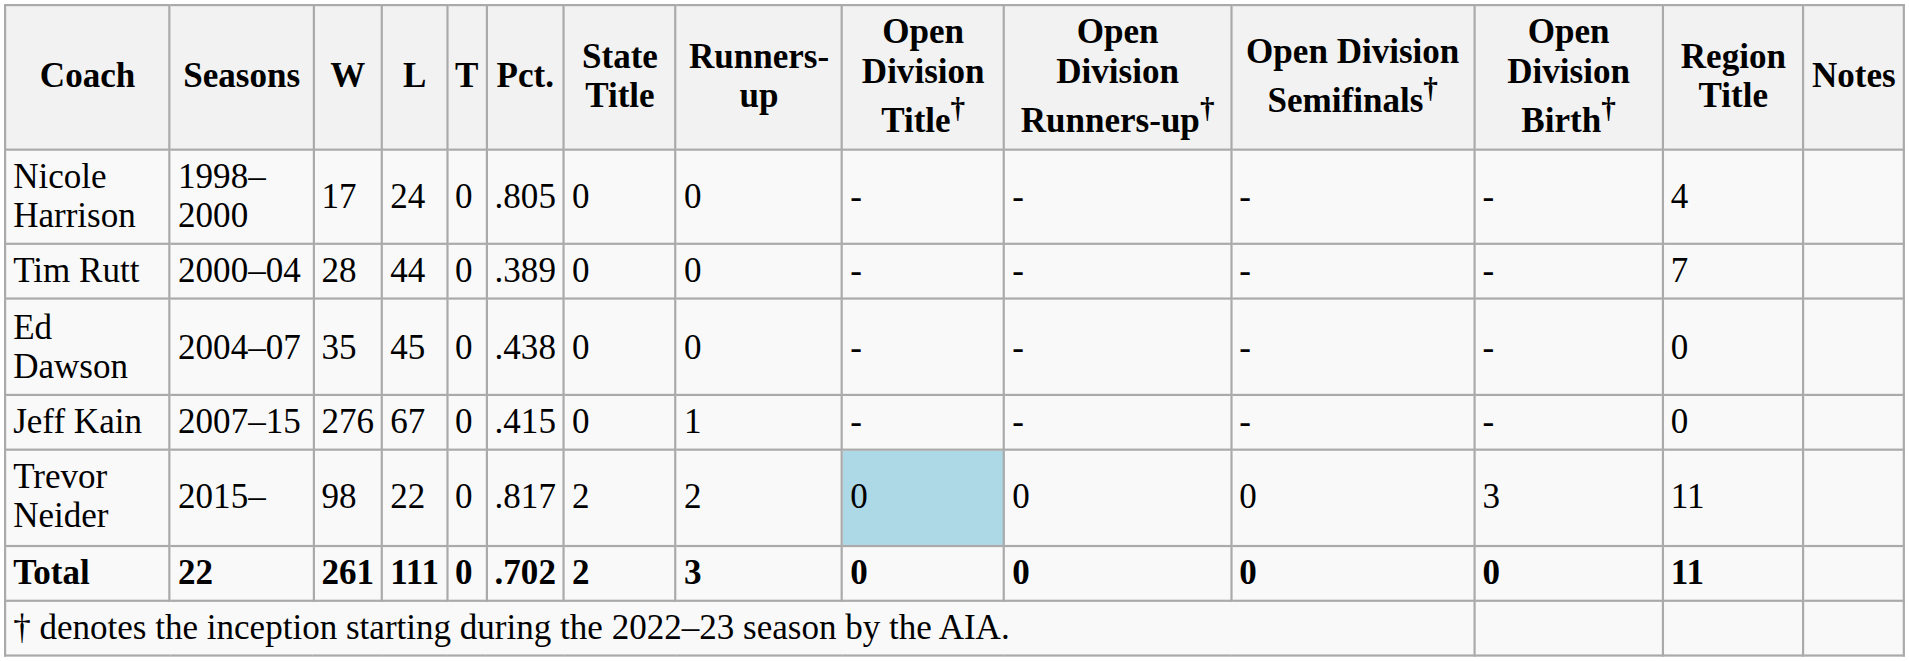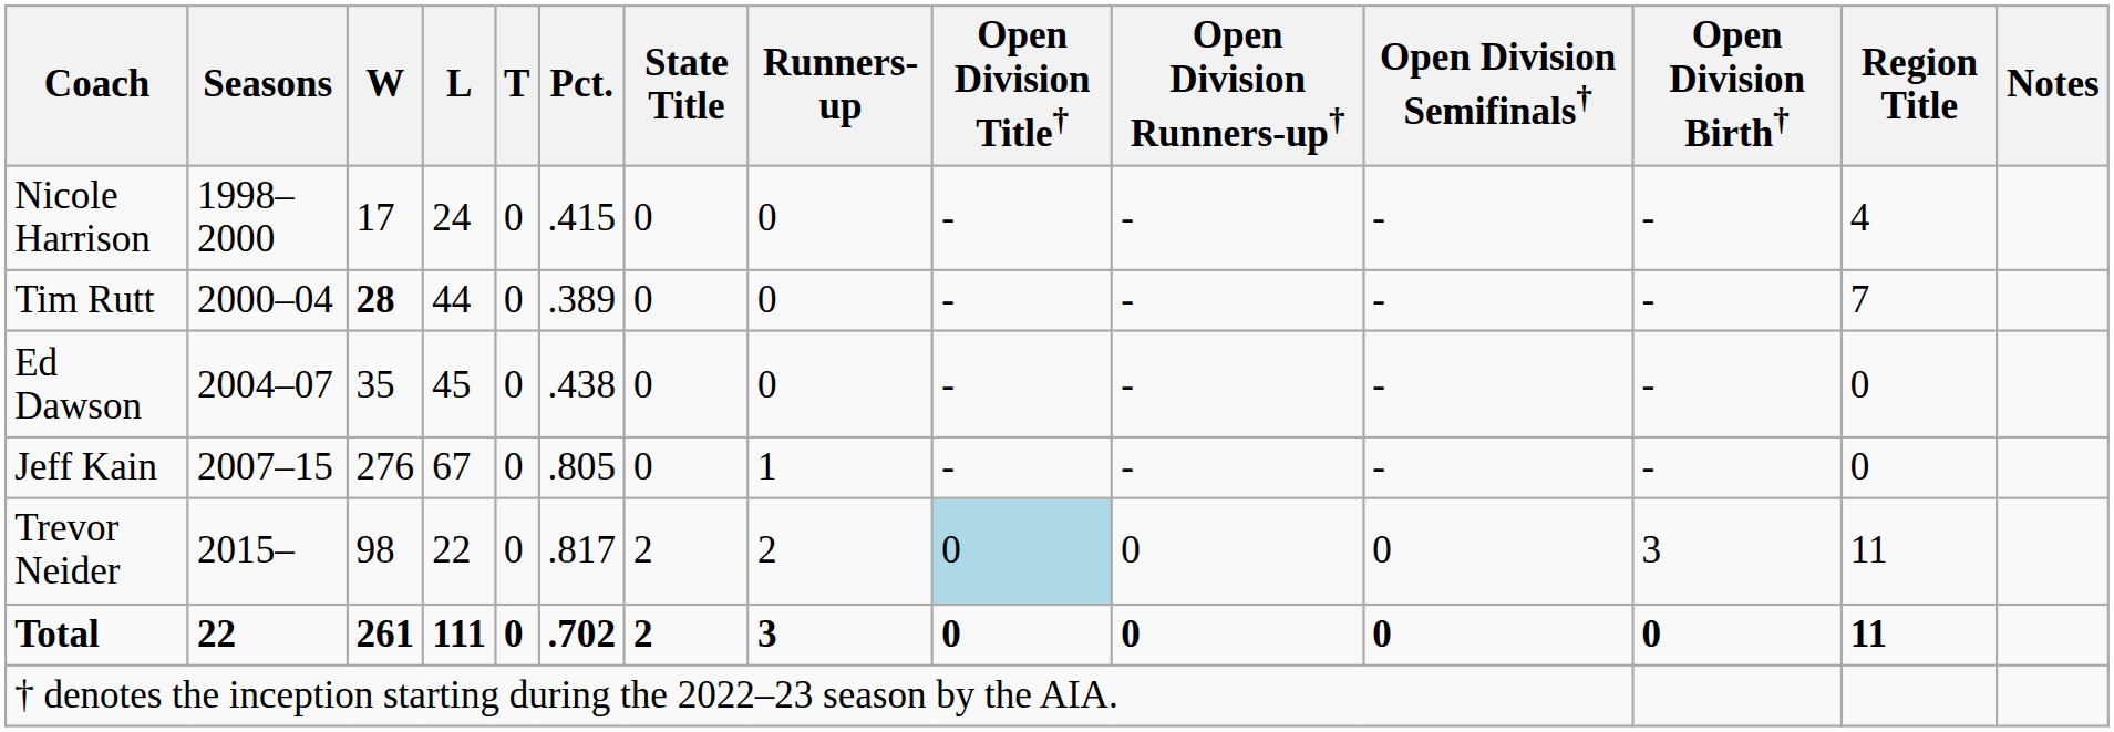Nicole Harrison | Pct.: .805 -> .415
Tim Rutt | W: normal -> bold
Jeff Kain | Pct.: .415 -> .805
